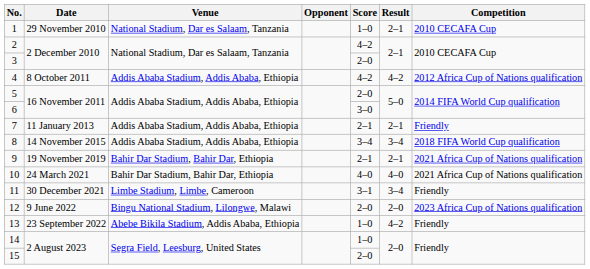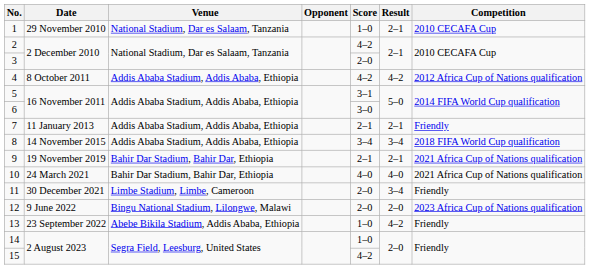5 | Score: 2–0 -> 3–1
11 | Score: 3–1 -> 2–0
15 | Score: 2–0 -> 4–2
